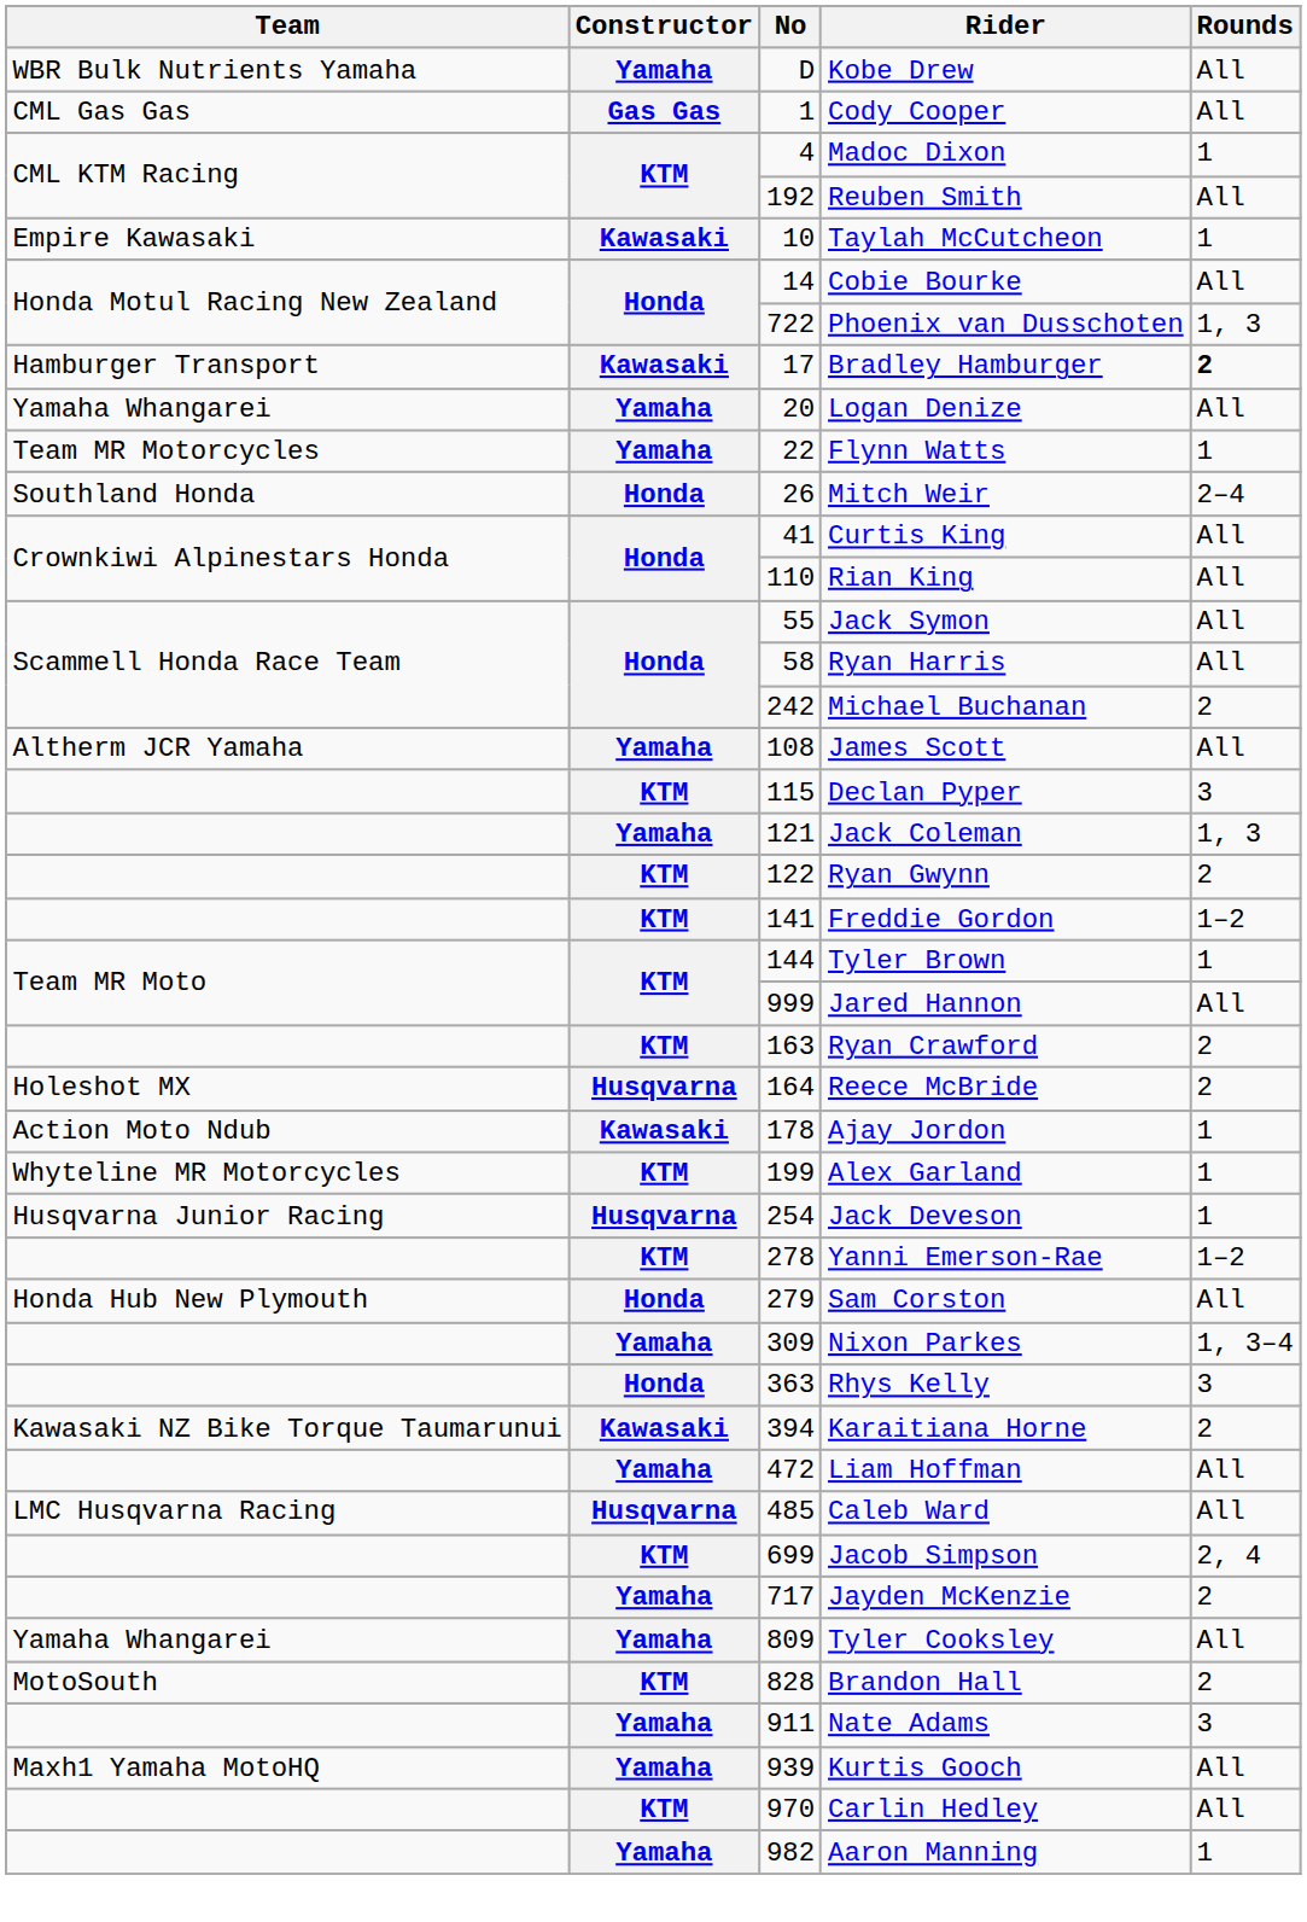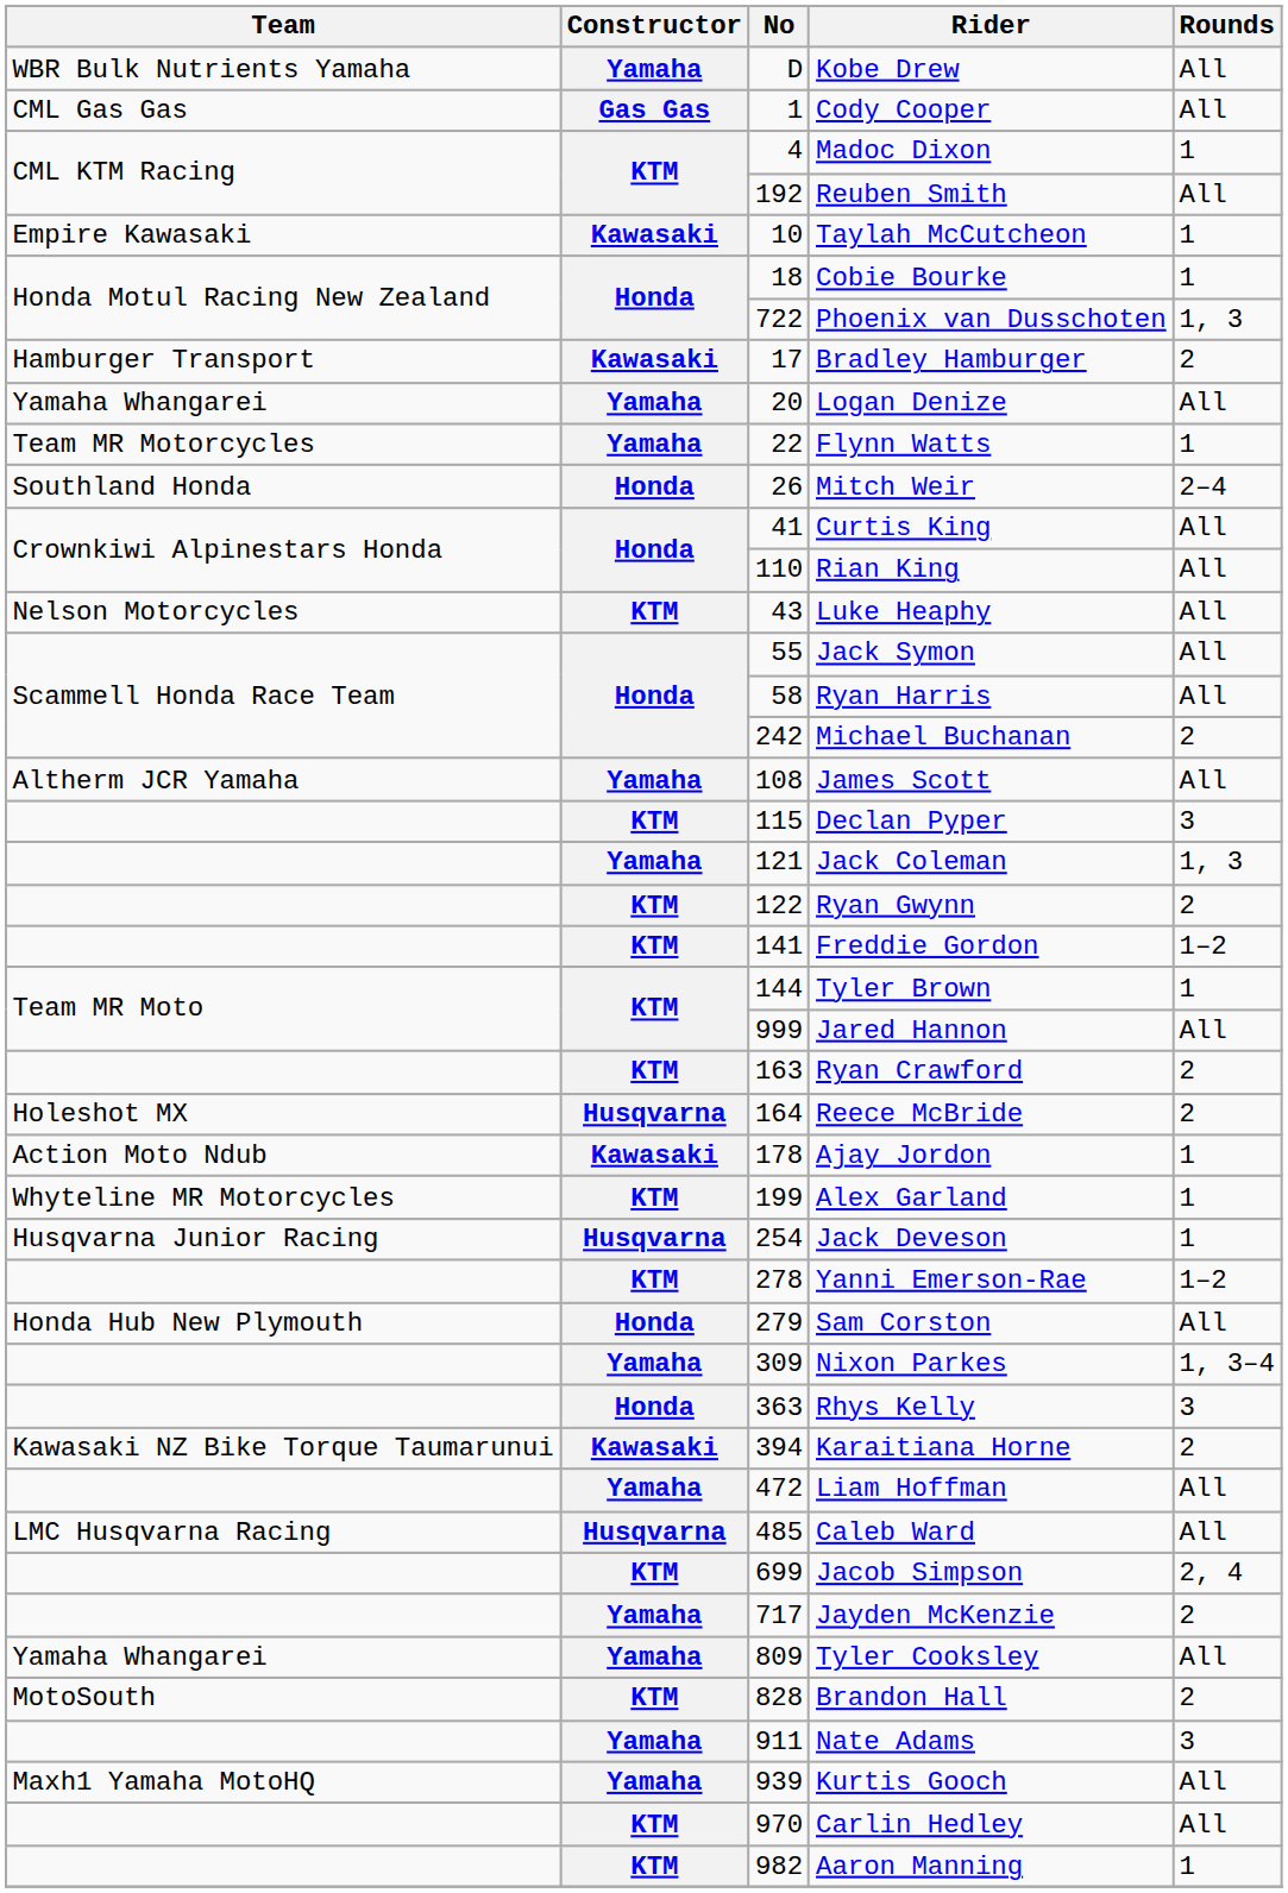Cobie Bourke | No: 14 -> 18
Cobie Bourke | Rounds: All -> 1
Bradley Hamburger | Rounds: bold -> normal
+ row: Nelson Motorcycles | KTM | 43 | Luke Heaphy | All
Aaron Manning | Constructor: Yamaha -> KTM
